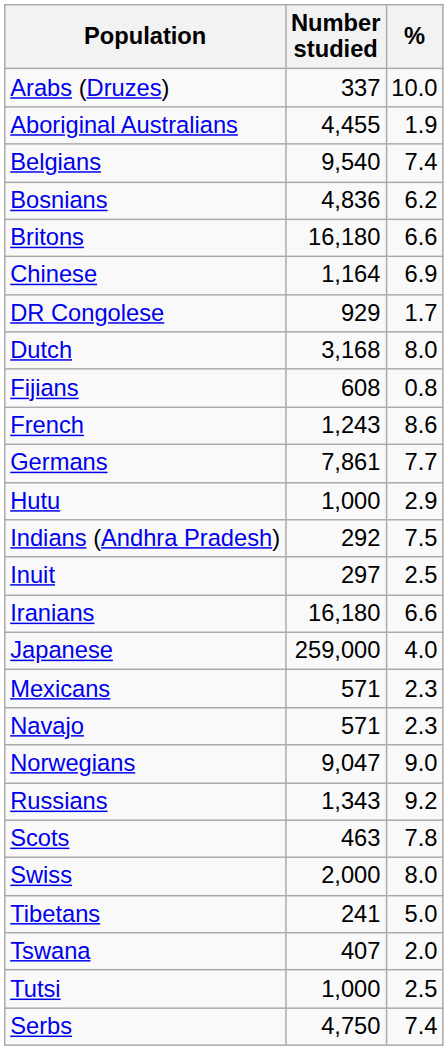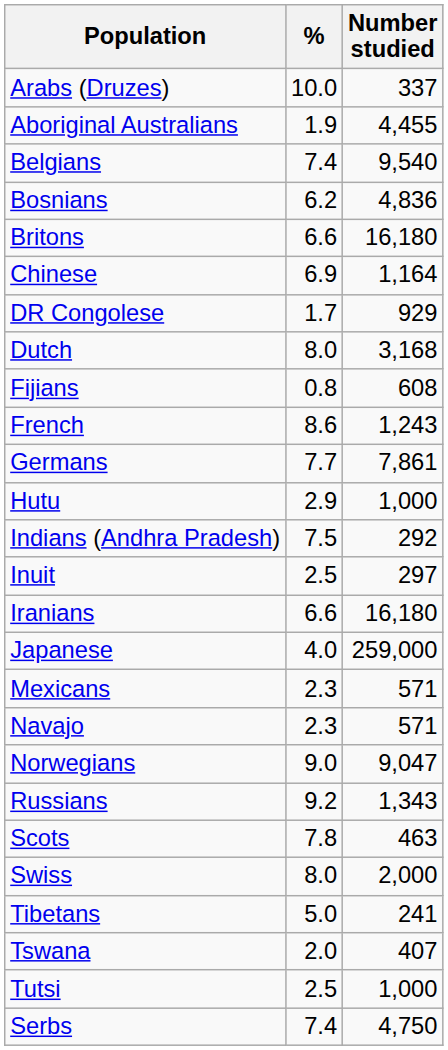columns swapped: Number studied <-> %
